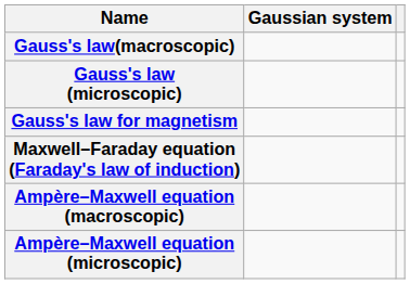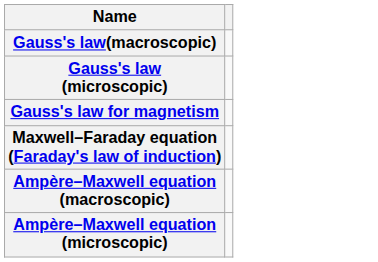- column: Gaussian system
